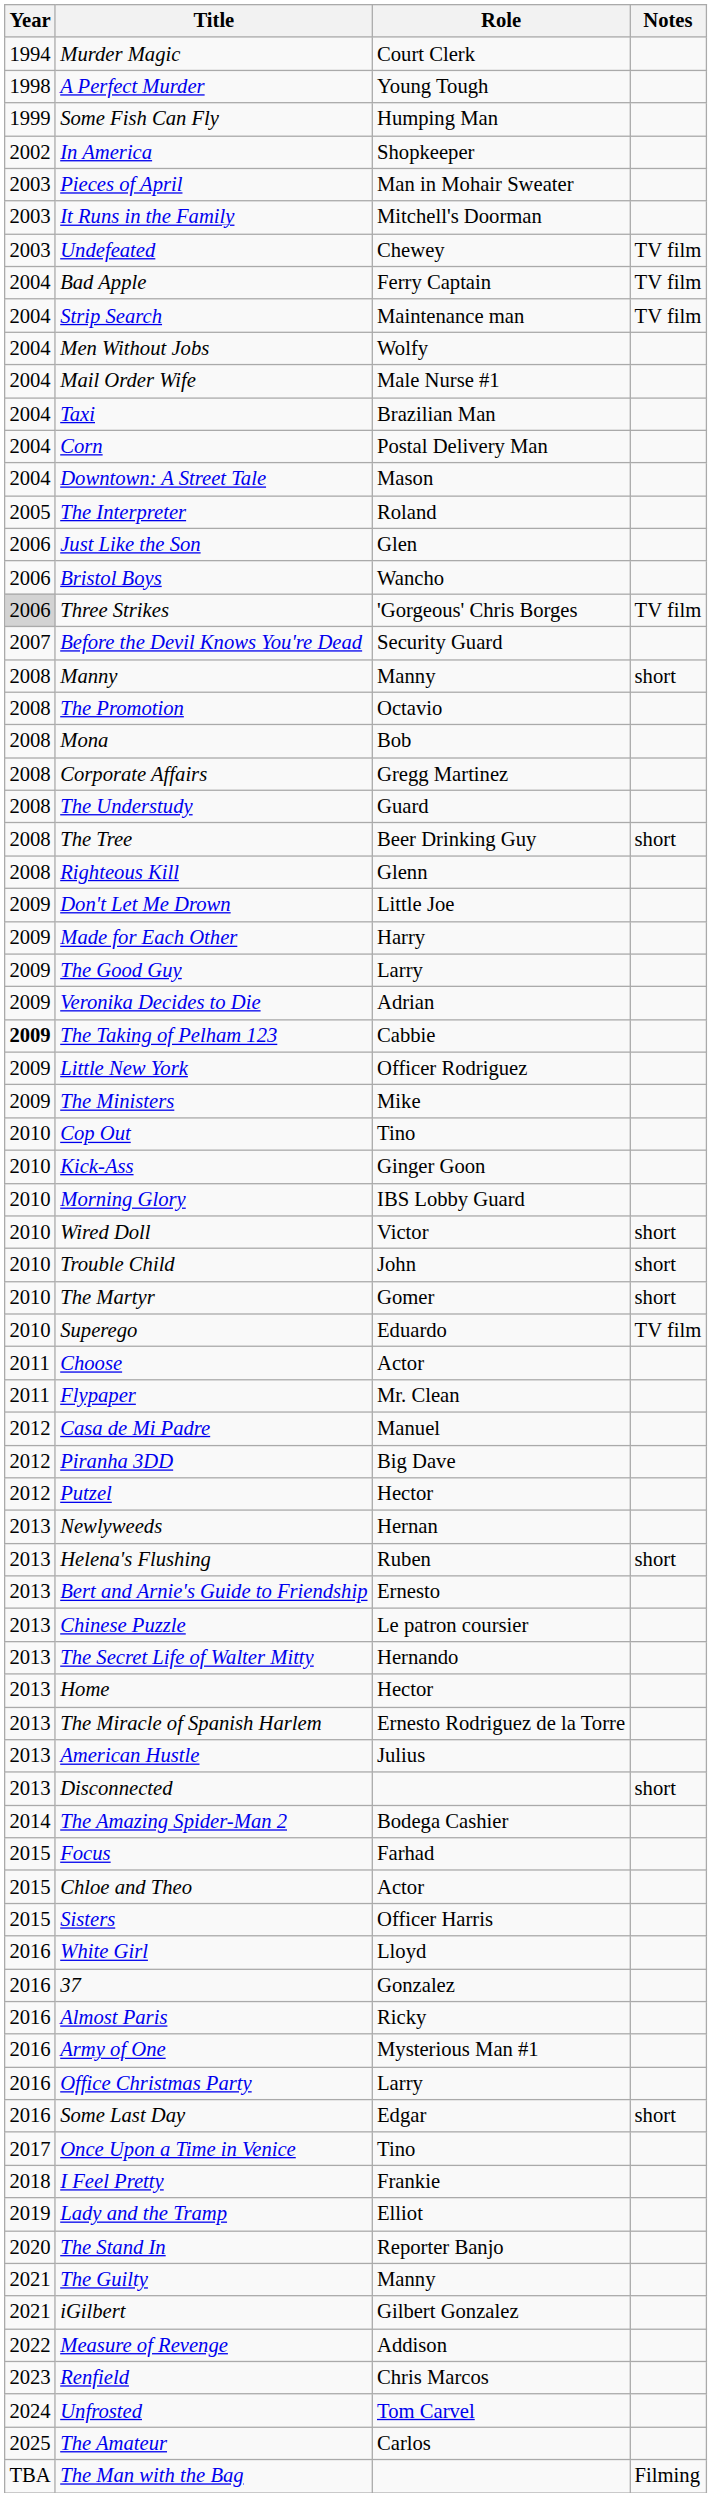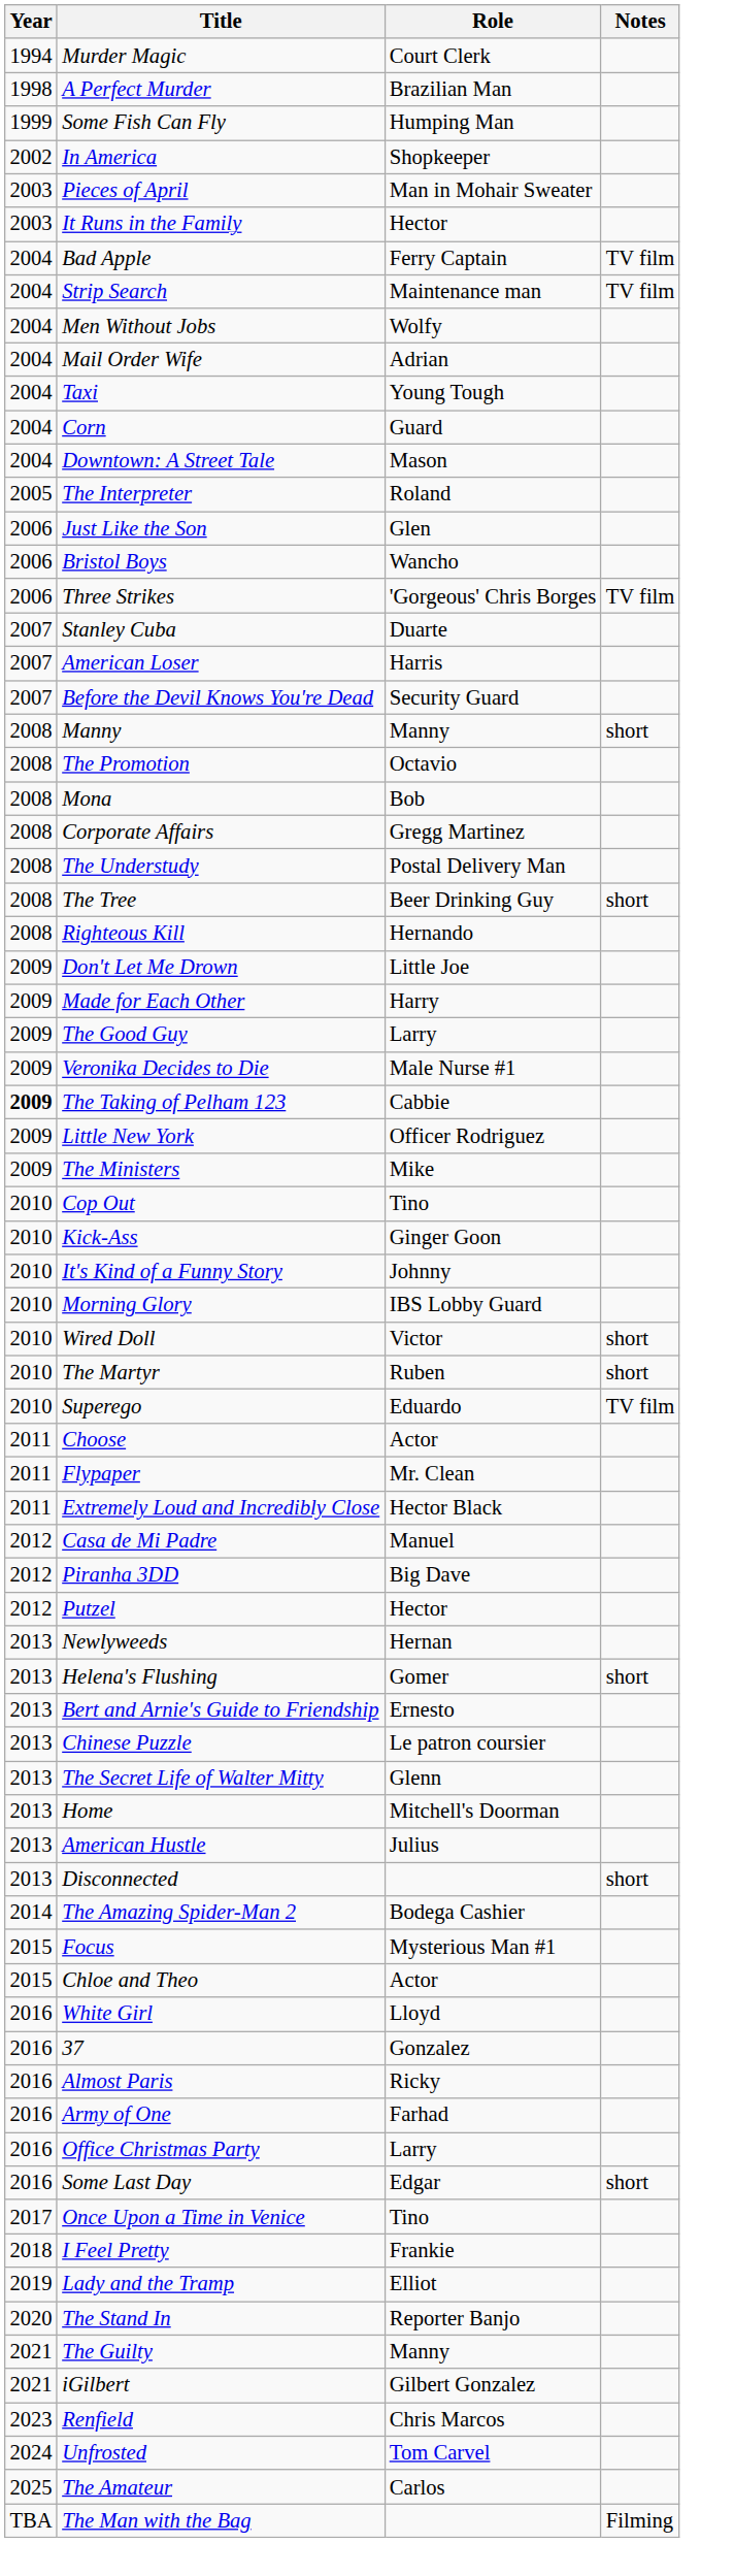A Perfect Murder | Role: Young Tough -> Brazilian Man
It Runs in the Family | Role: Mitchell's Doorman -> Hector
- row: 2003 | Undefeated | Chewey | TV film
Mail Order Wife | Role: Male Nurse #1 -> Adrian
Taxi | Role: Brazilian Man -> Young Tough
Corn | Role: Postal Delivery Man -> Guard
Three Strikes | Year: lightgrey background -> no background
+ row: 2007 | Stanley Cuba | Duarte
+ row: 2007 | American Loser | Harris
The Understudy | Role: Guard -> Postal Delivery Man
Righteous Kill | Role: Glenn -> Hernando
Veronika Decides to Die | Role: Adrian -> Male Nurse #1
+ row: 2010 | It's Kind of a Funny Story | Johnny
- row: 2010 | Trouble Child | John | short
The Martyr | Role: Gomer -> Ruben
+ row: 2011 | Extremely Loud and Incredibly Close | Hector Black
Helena's Flushing | Role: Ruben -> Gomer
The Secret Life of Walter Mitty | Role: Hernando -> Glenn
Home | Role: Hector -> Mitchell's Doorman
- row: 2013 | The Miracle of Spanish Harlem | Ernesto Rodriguez de la Torre
Focus | Role: Farhad -> Mysterious Man #1
- row: 2015 | Sisters | Officer Harris
Army of One | Role: Mysterious Man #1 -> Farhad
- row: 2022 | Measure of Revenge | Addison
